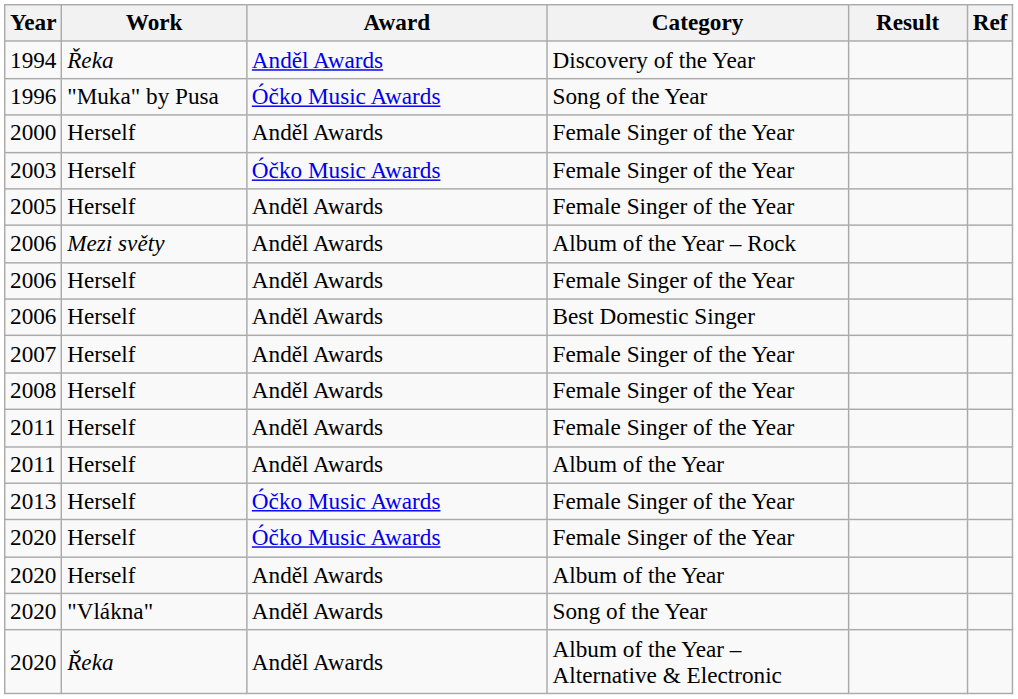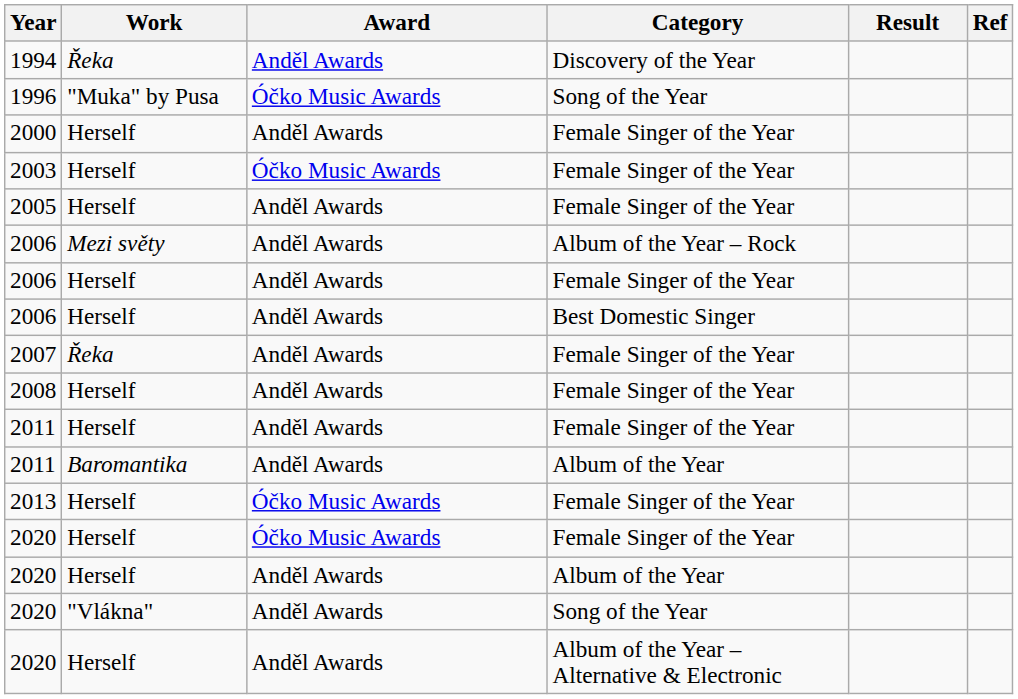2007 | Work: Herself -> Řeka
2011 / Album of the Year | Work: Herself -> Baromantika
2020 / Album of the Year – Alternative & Electronic | Work: Řeka -> Herself
